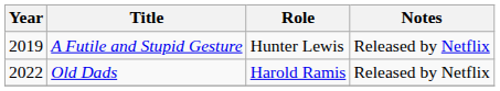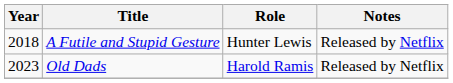A Futile and Stupid Gesture | Year: 2019 -> 2018
Old Dads | Year: 2022 -> 2023
